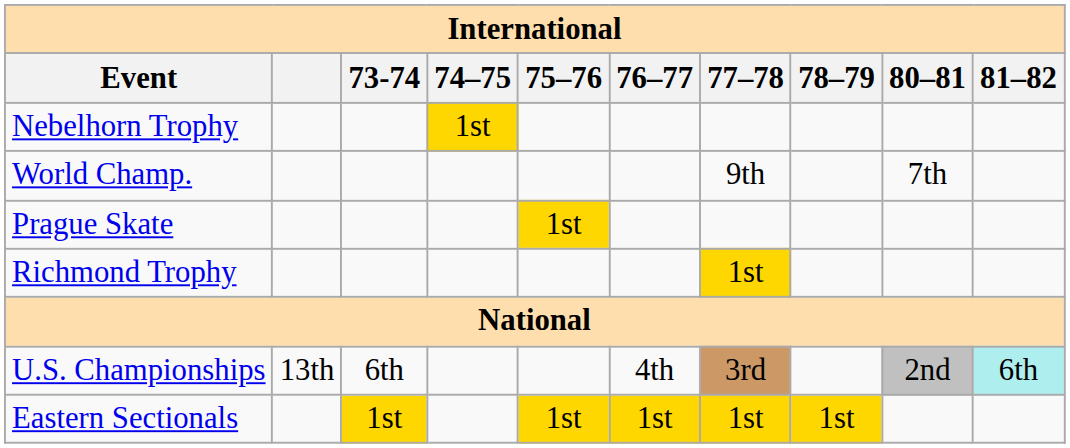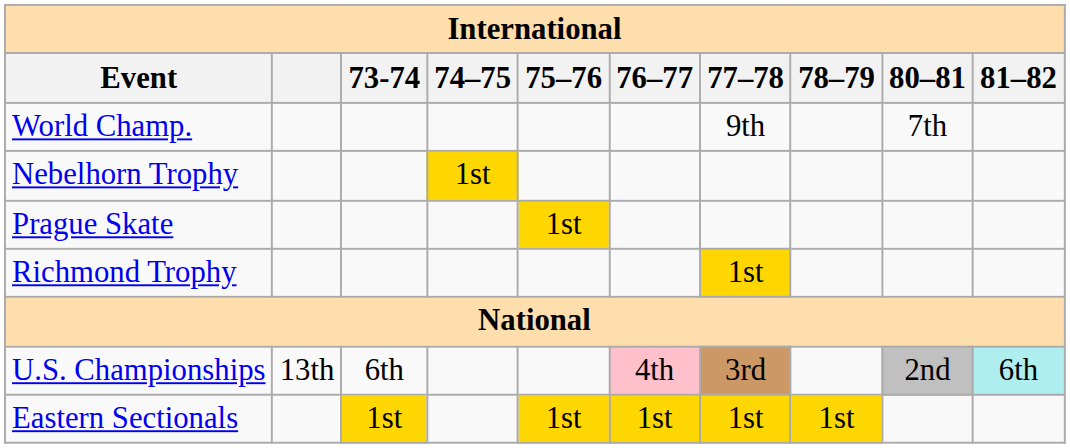rows swapped: World Champ. <-> Nebelhorn Trophy
U.S. Championships | 76–77: no background -> pink background
